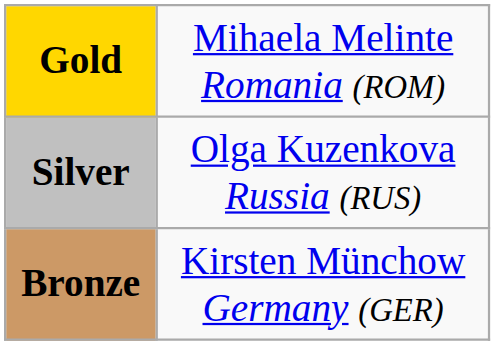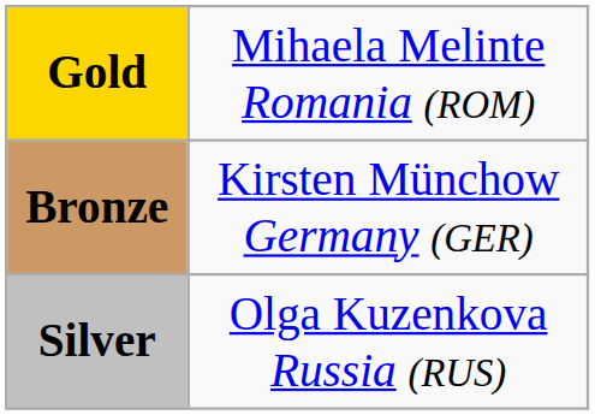rows swapped: Silver <-> Bronze
